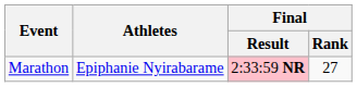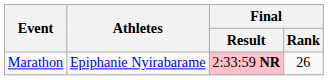Marathon | Final / Rank: 27 -> 26
